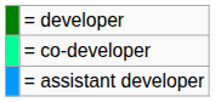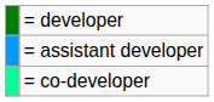rows swapped: = co-developer <-> = assistant developer
